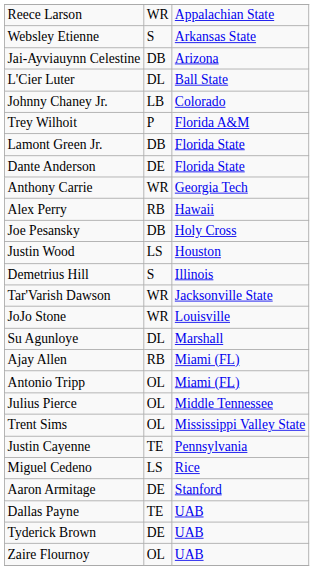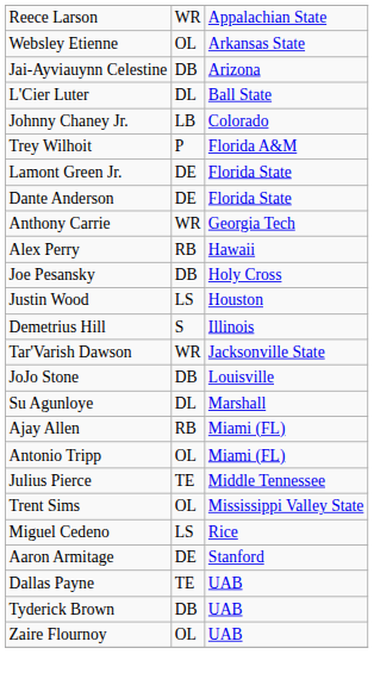Websley Etienne | column 2: S -> OL
Lamont Green Jr. | column 2: DB -> DE
JoJo Stone | column 2: WR -> DB
Julius Pierce | column 2: OL -> TE
- row: Justin Cayenne | TE | Pennsylvania
Tyderick Brown | column 2: DE -> DB
